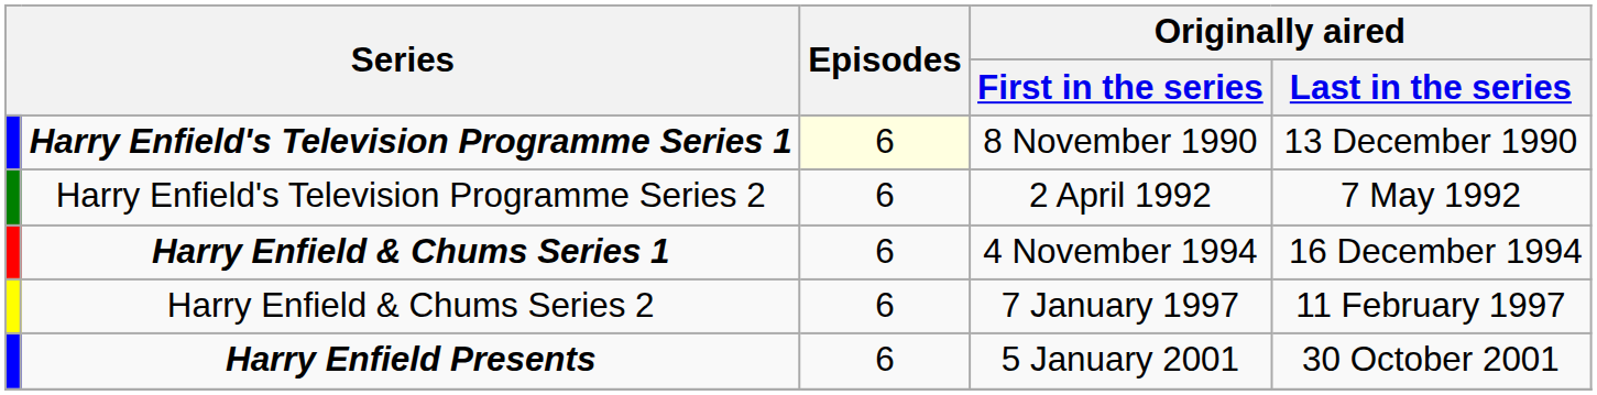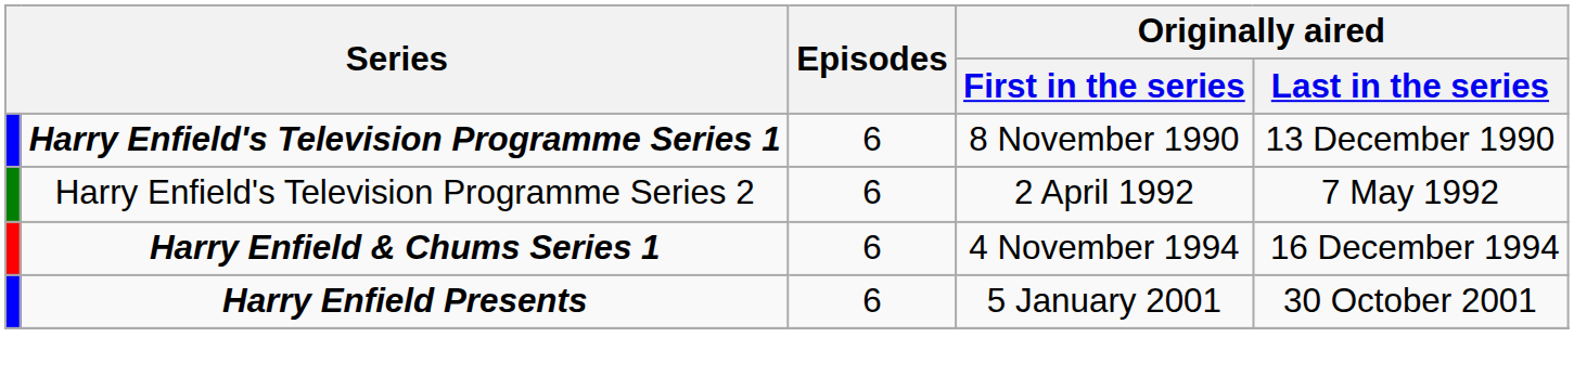Harry Enfield's Television Programme Series 1 | Episodes: lightyellow background -> no background
- row: Harry Enfield & Chums Series 2 | 6 | 7 January 1997 | 11 February 1997
